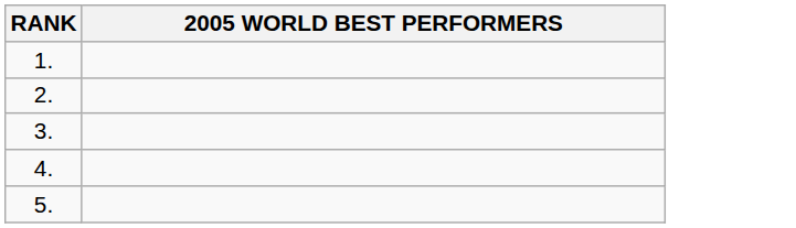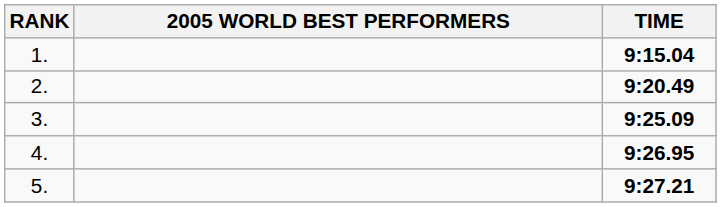+ column: TIME | 9:15.04 | 9:20.49 | 9:25.09 | 9:26.95 | 9:27.21
